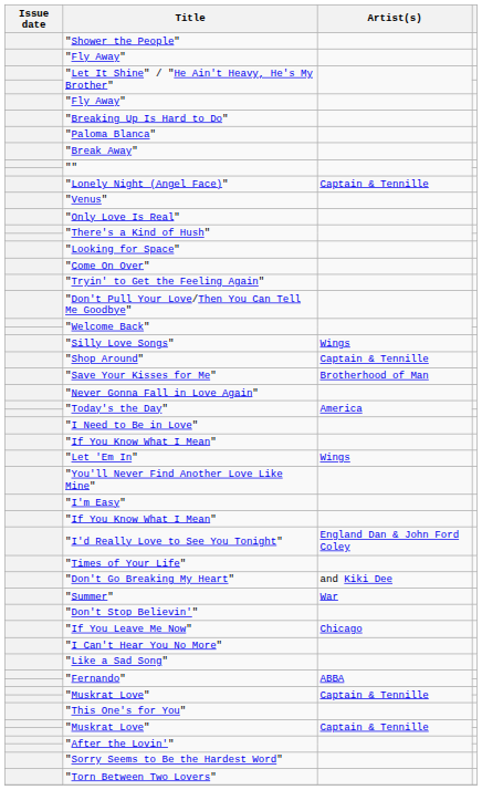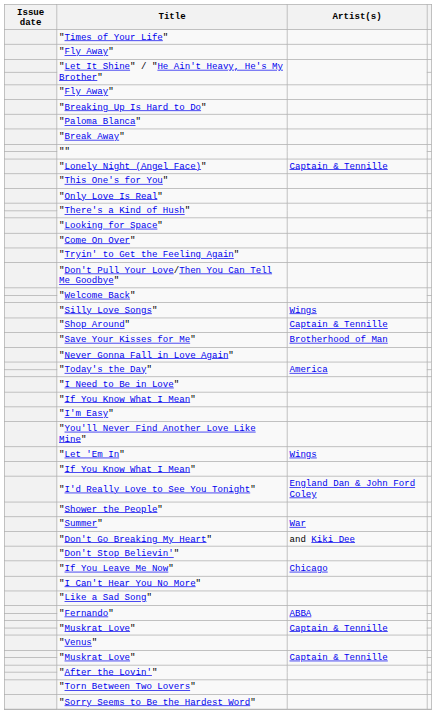rows swapped: "Times of Your Life" <-> "Shower the People"
rows swapped: "Venus" <-> "This One's for You"
rows swapped: "I'm Easy" <-> "Let 'Em In"
rows swapped: "Summer" <-> "Don't Go Breaking My Heart"
rows swapped: "Sorry Seems to Be the Hardest Word" <-> "Torn Between Two Lovers"
